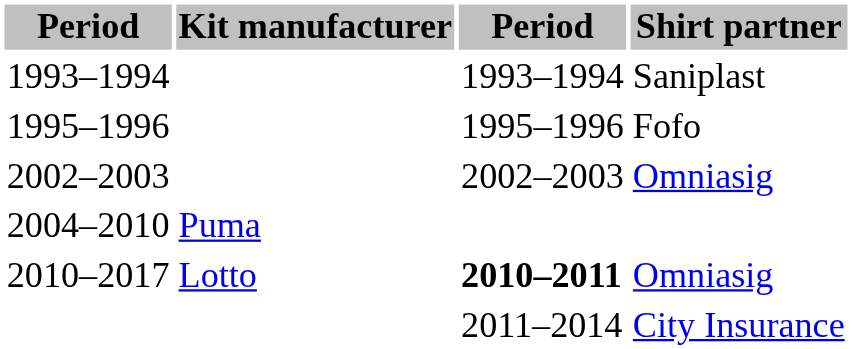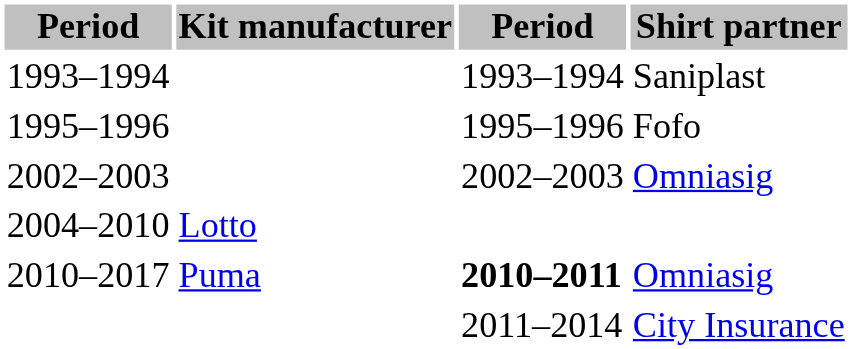2004–2010 | Kit manufacturer: Puma -> Lotto
2010–2017 | Kit manufacturer: Lotto -> Puma
